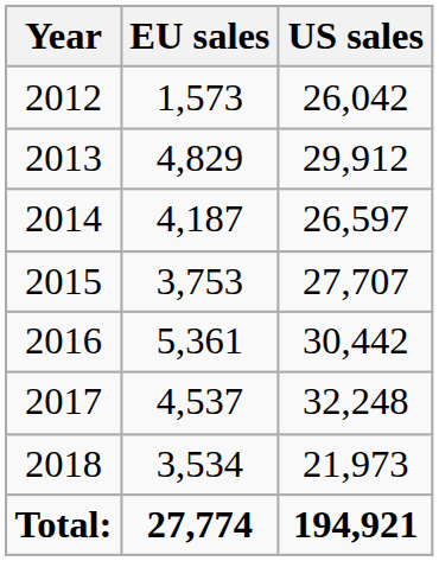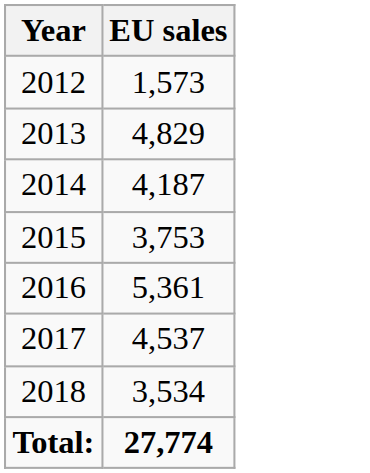- column: US sales | 26,042 | 29,912 | 26,597 | 27,707 | 30,442 | 32,248 | 21,973 | 194,921
